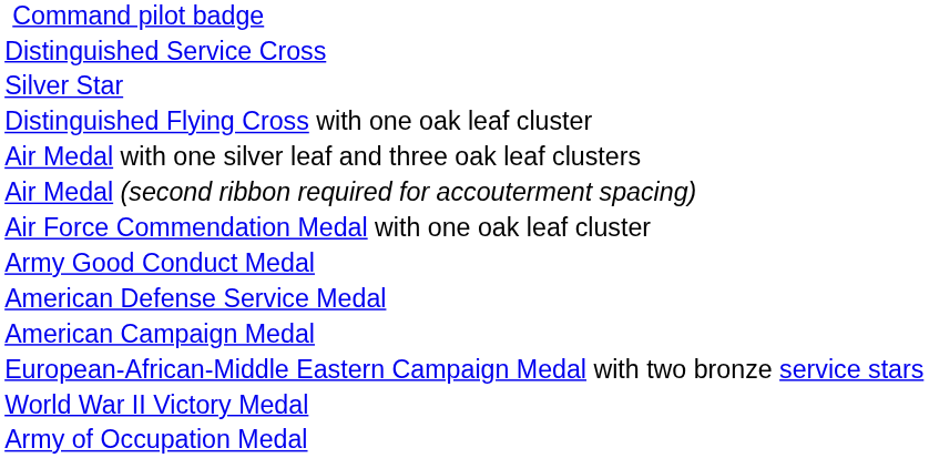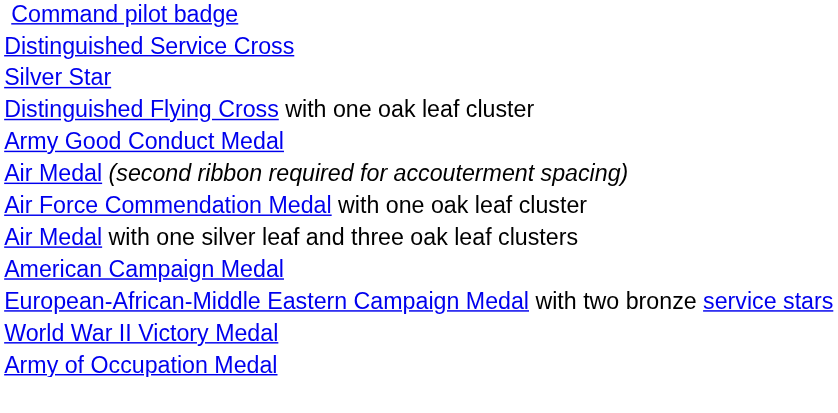rows swapped: Air Medal with one silver leaf and three oak leaf clusters <-> Army Good Conduct Medal
- row: American Defense Service Medal
